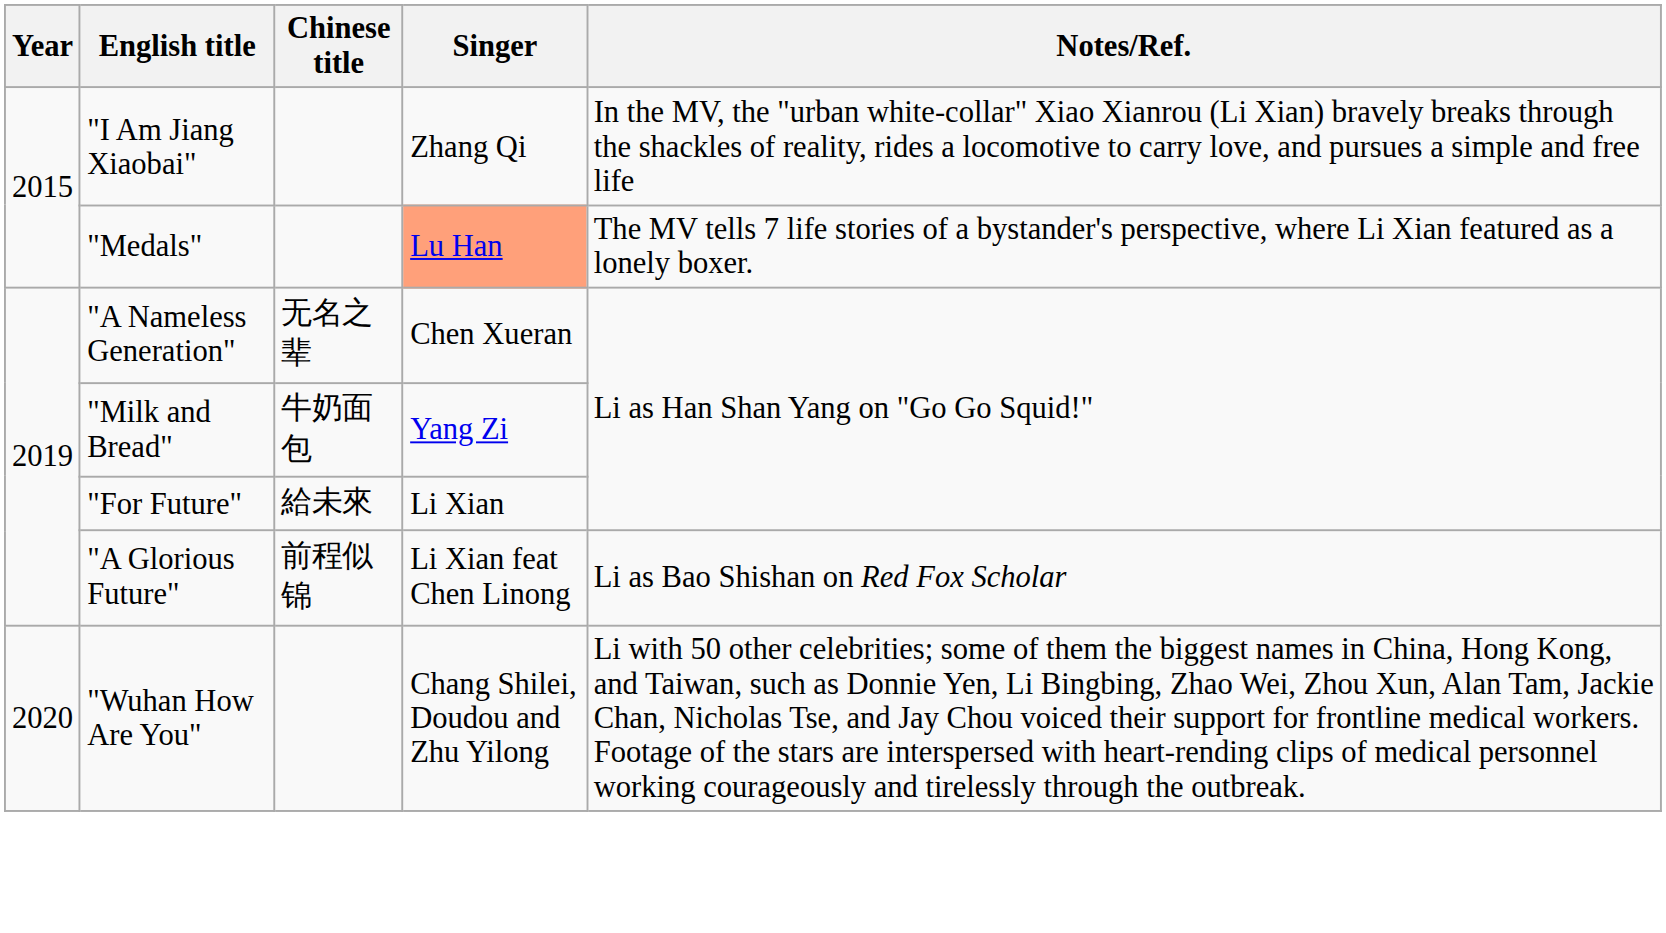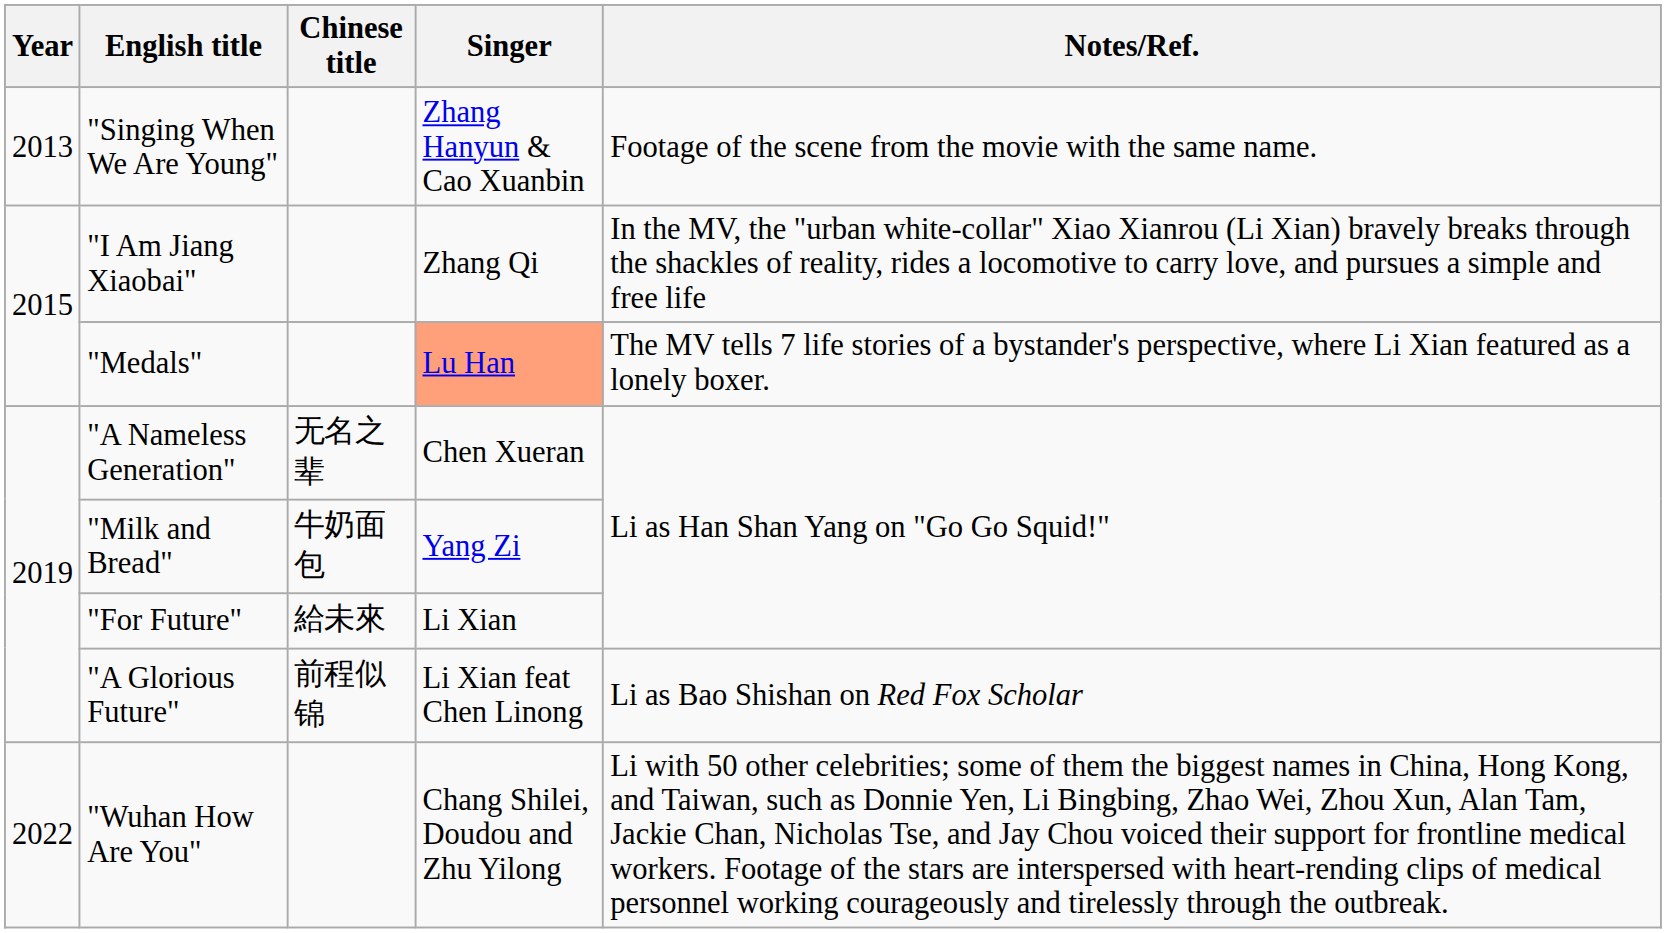+ row: 2013 | "Singing When We Are Young" | Zhang Hanyun & Cao Xuanbin | Footage of the scene from the movie with the same name.
"Wuhan How Are You" | Year: 2020 -> 2022
